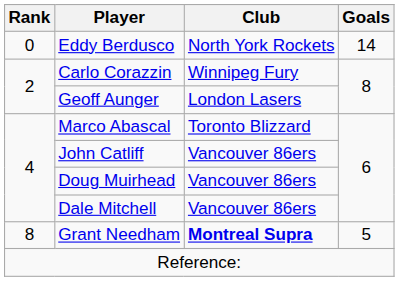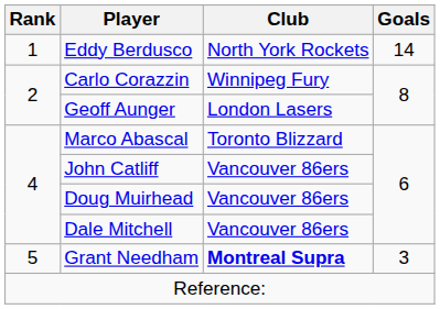Eddy Berdusco | Rank: 0 -> 1
Grant Needham | Rank: 8 -> 5
Grant Needham | Goals: 5 -> 3
